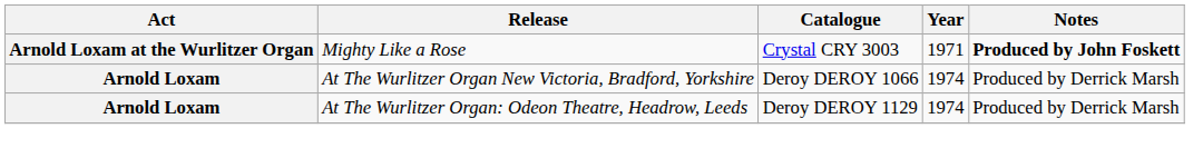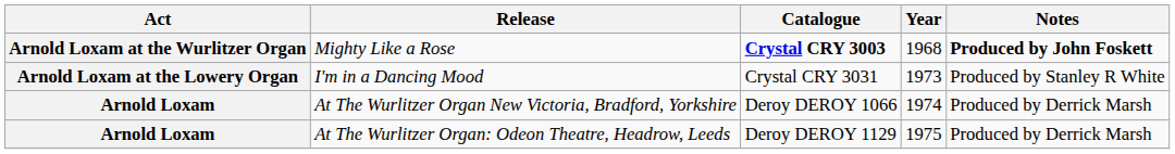Mighty Like a Rose | Catalogue: normal -> bold
Mighty Like a Rose | Year: 1971 -> 1968
+ row: Arnold Loxam at the Lowery Organ | I'm in a Dancing Mood | Crystal CRY 3031 | 1973 | Produced by Stanley R White
At The Wurlitzer Organ: Odeon Theatre, Headrow, Leeds | Year: 1974 -> 1975
